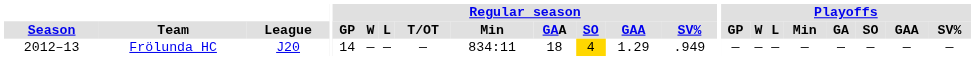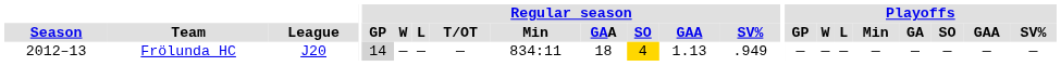Frölunda HC | Regular season / GP: no background -> lightgrey background
Frölunda HC | column 12: 1.29 -> 1.13
